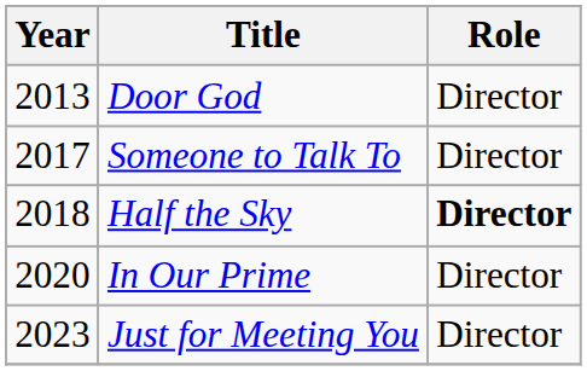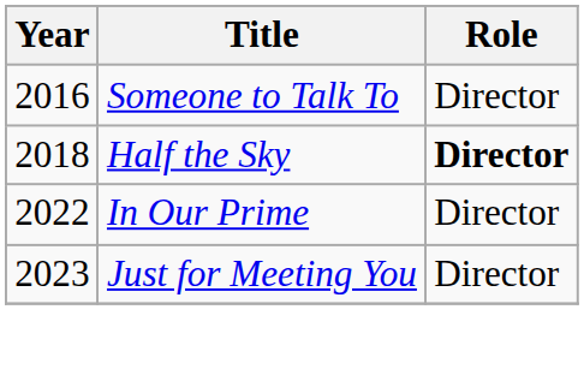- row: 2013 | Door God | Director
Someone to Talk To | Year: 2017 -> 2016
In Our Prime | Year: 2020 -> 2022
